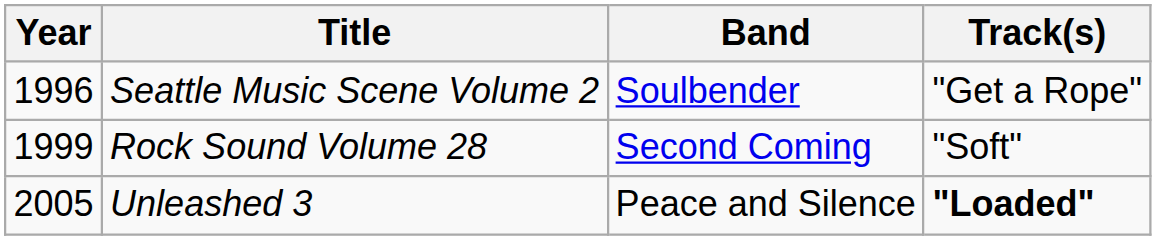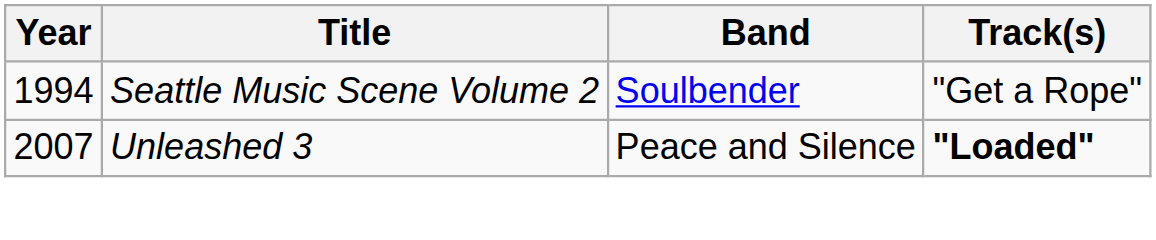Seattle Music Scene Volume 2 | Year: 1996 -> 1994
- row: 1999 | Rock Sound Volume 28 | Second Coming | "Soft"
Unleashed 3 | Year: 2005 -> 2007
